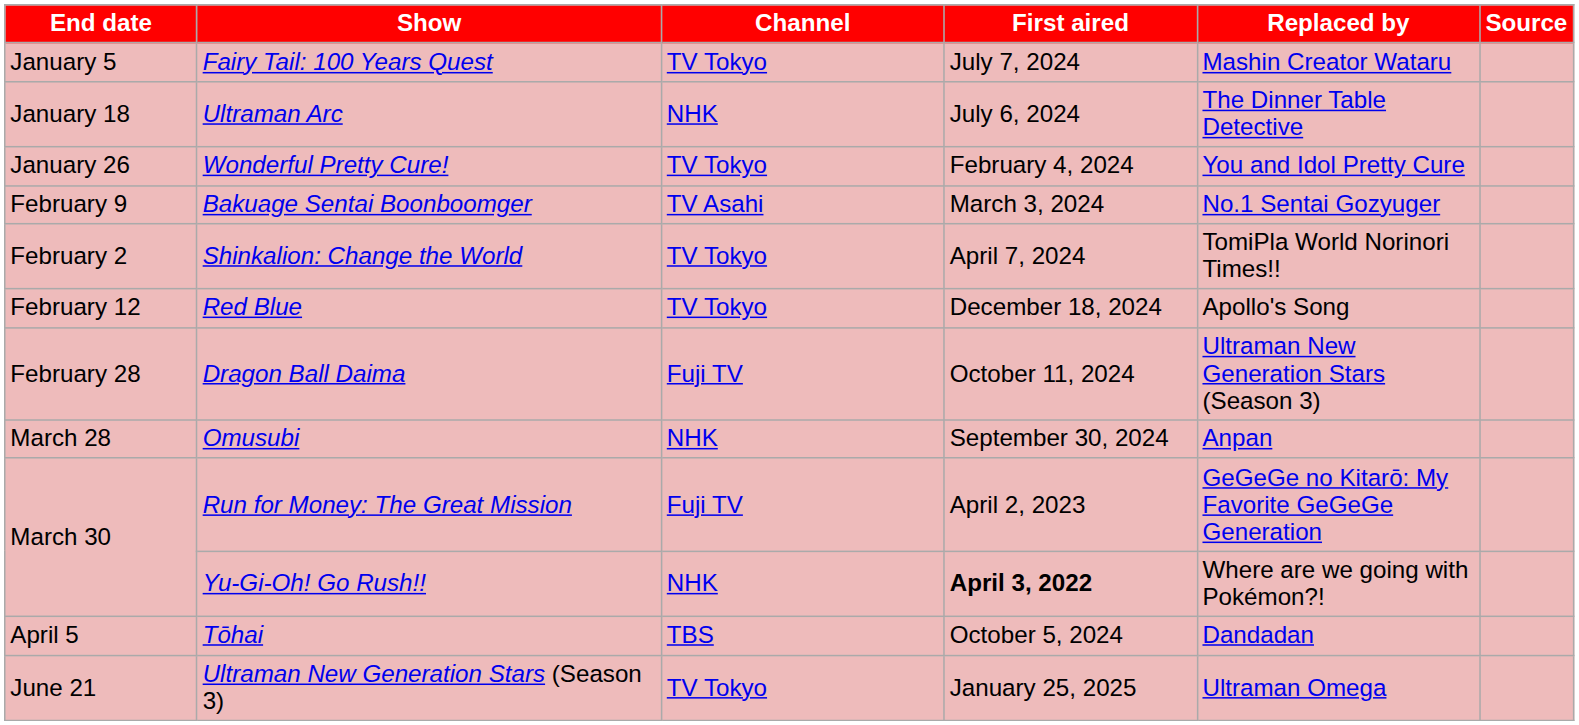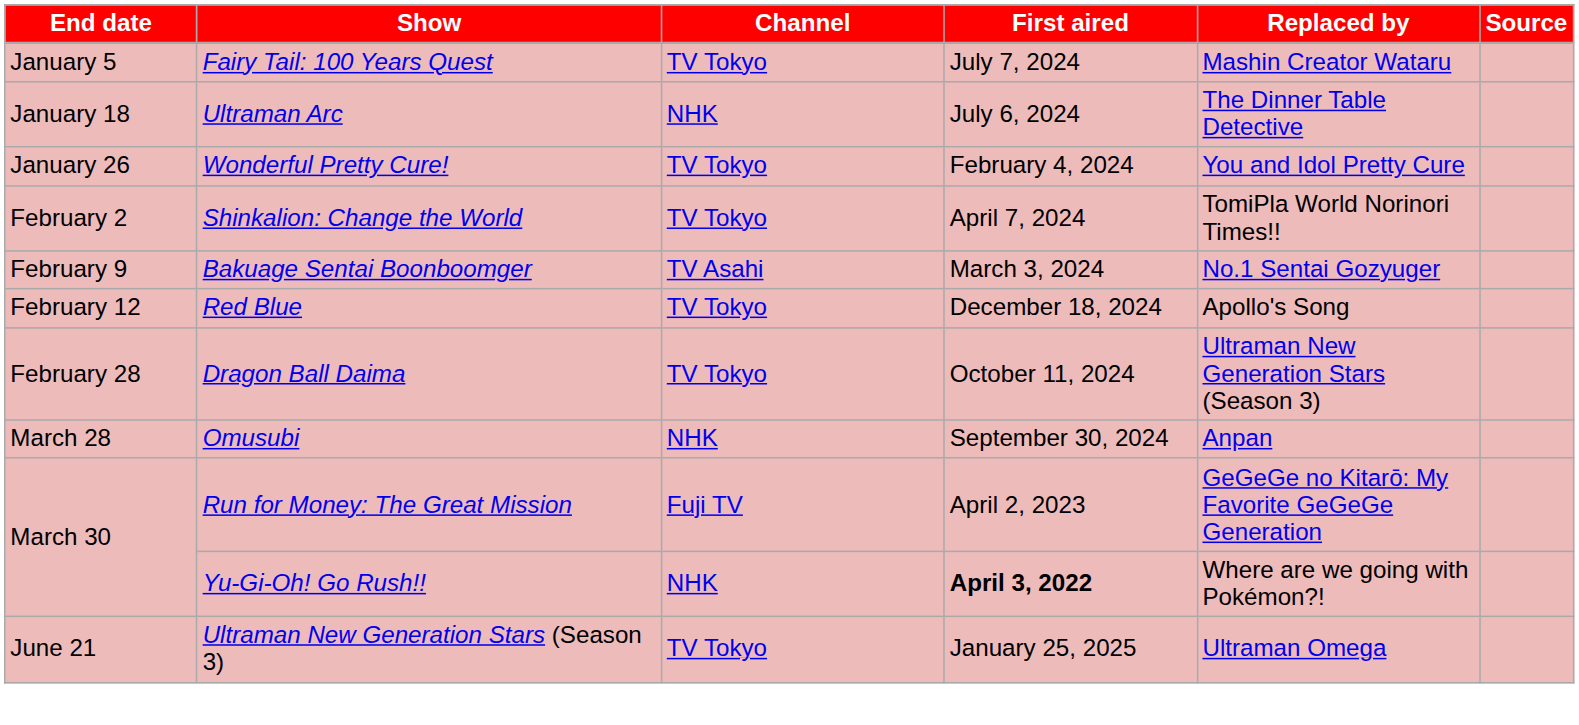rows swapped: Shinkalion: Change the World <-> Bakuage Sentai Boonboomger
Dragon Ball Daima | Channel: Fuji TV -> TV Tokyo
- row: April 5 | Tōhai | TBS | October 5, 2024 | Dandadan
